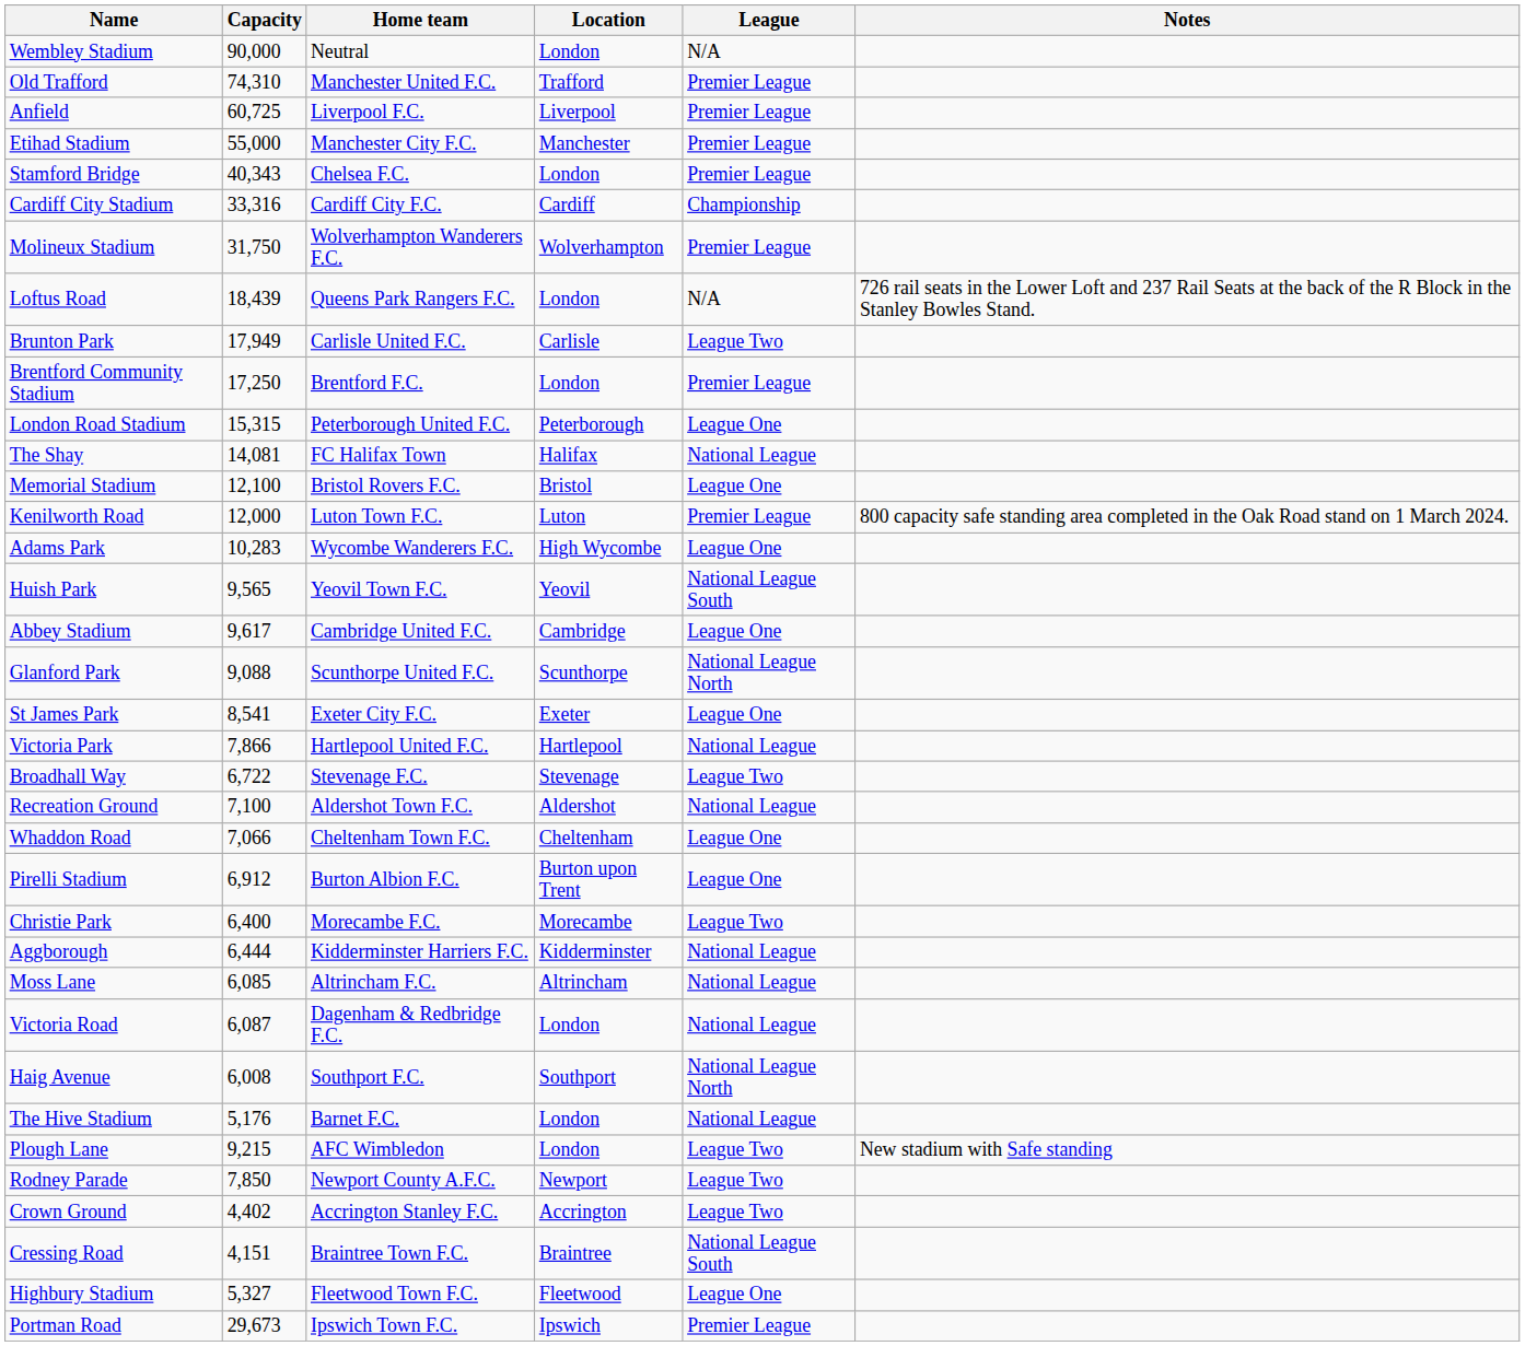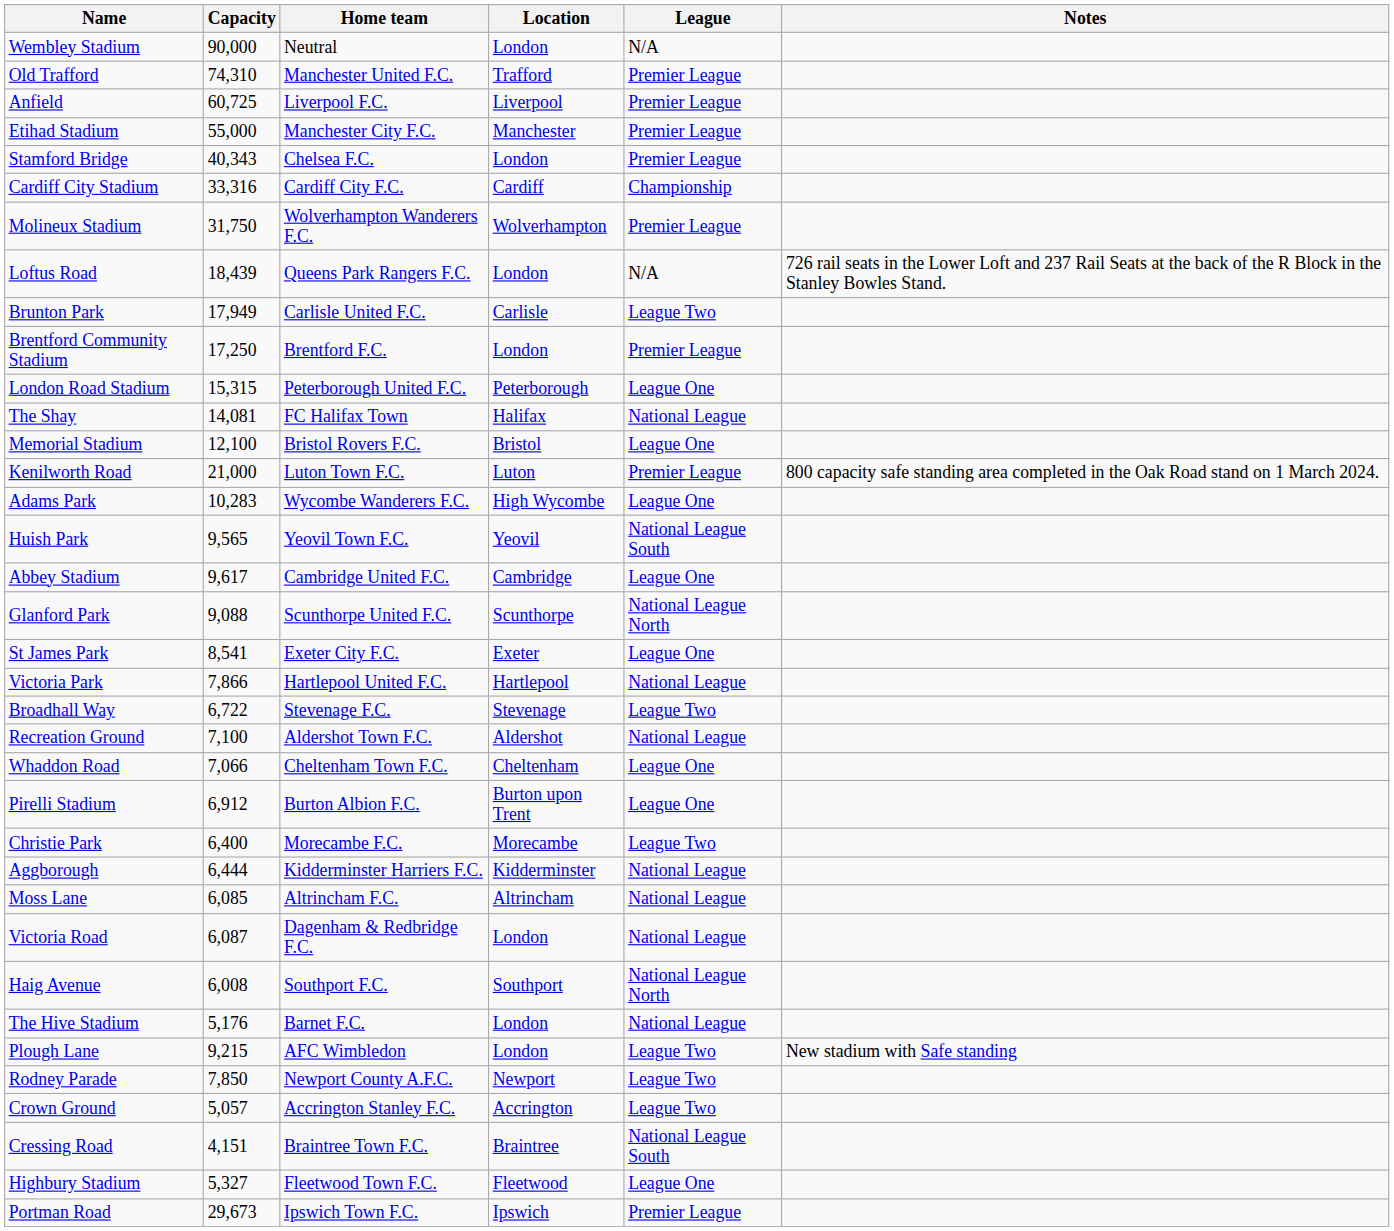Kenilworth Road | Capacity: 12,000 -> 21,000
Crown Ground | Capacity: 4,402 -> 5,057
